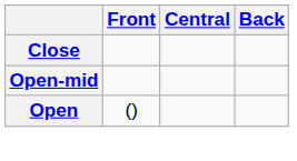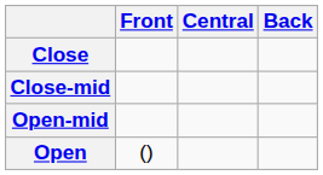+ row: Close-mid
